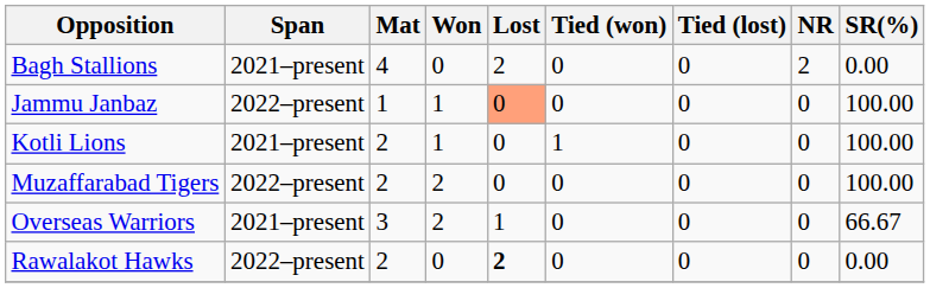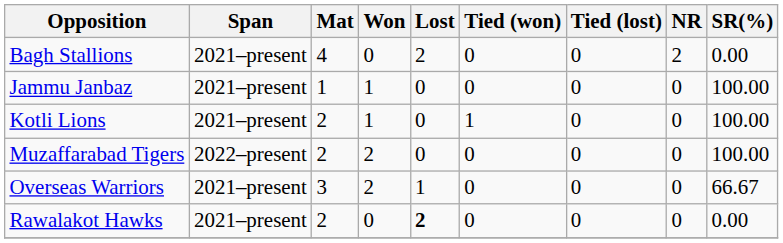Jammu Janbaz | Span: 2022–present -> 2021–present
Jammu Janbaz | Lost: lightsalmon background -> no background
Rawalakot Hawks | Span: 2022–present -> 2021–present
